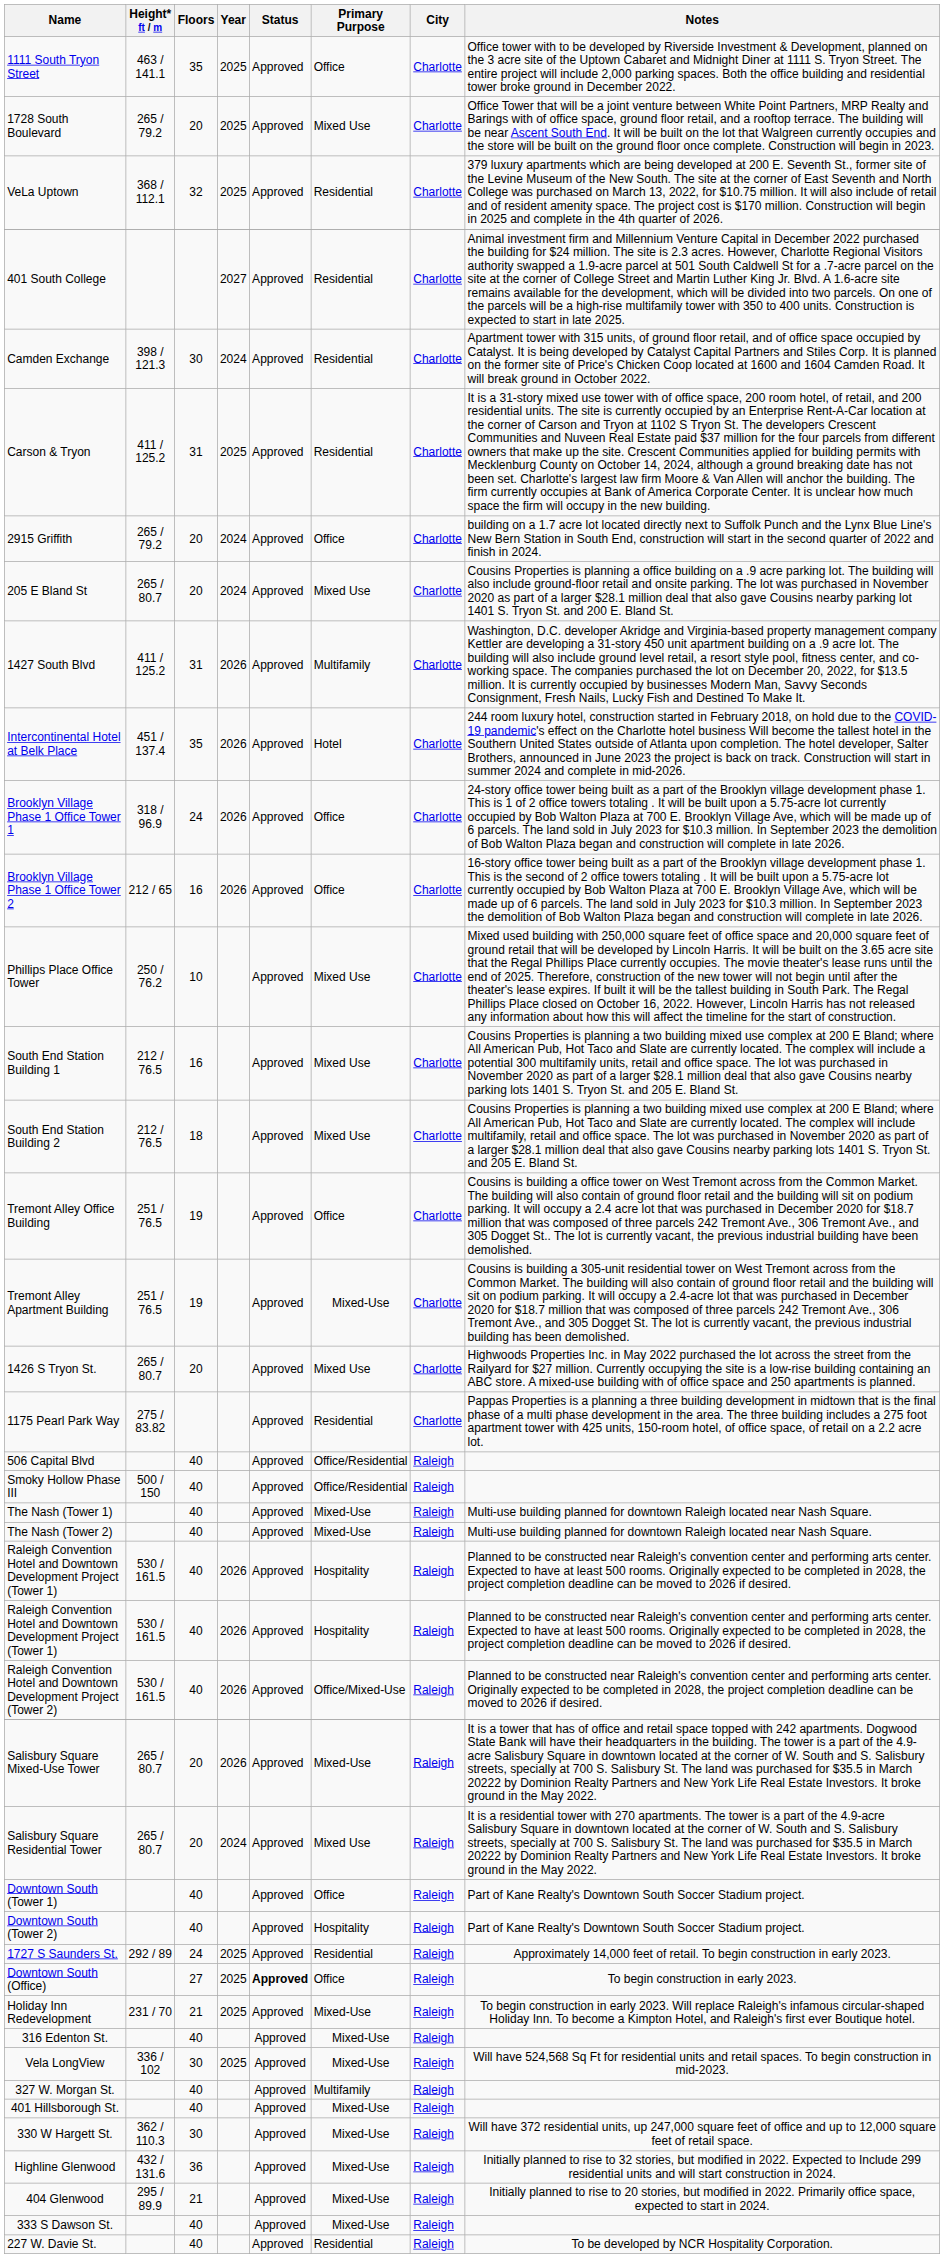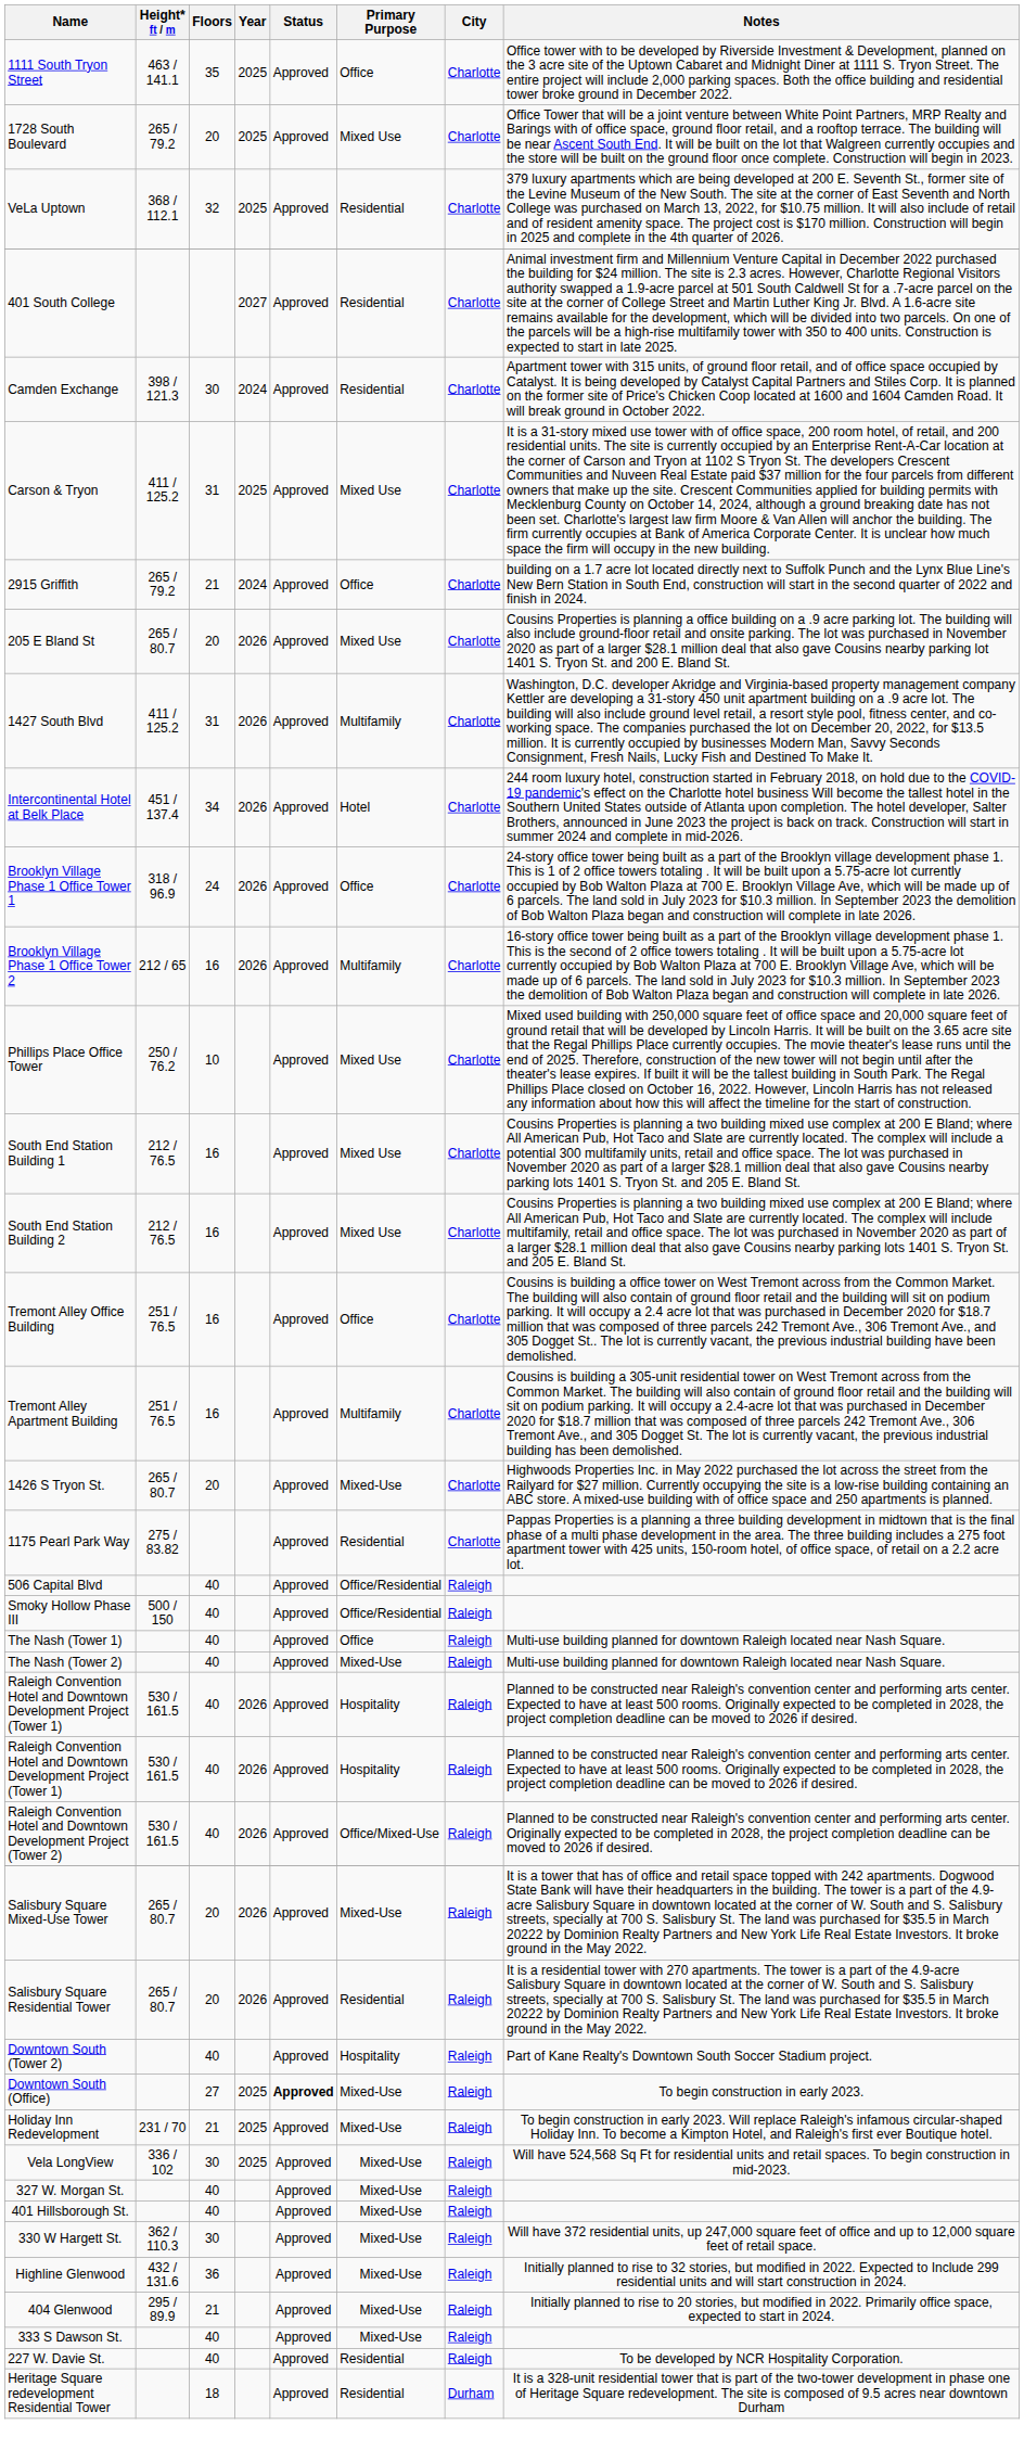Carson & Tryon | Primary Purpose: Residential -> Mixed Use
2915 Griffith | Floors: 20 -> 21
205 E Bland St | Year: 2024 -> 2026
Intercontinental Hotel at Belk Place | Floors: 35 -> 34
Brooklyn Village Phase 1 Office Tower 2 | Primary Purpose: Office -> Multifamily
South End Station Building 2 | Floors: 18 -> 16
Tremont Alley Office Building | Floors: 19 -> 16
Tremont Alley Apartment Building | Floors: 19 -> 16
Tremont Alley Apartment Building | Primary Purpose: Mixed-Use -> Multifamily
1426 S Tryon St. | Primary Purpose: Mixed Use -> Mixed-Use
The Nash (Tower 1) | Primary Purpose: Mixed-Use -> Office
Salisbury Square Residential Tower | Year: 2024 -> 2026
Salisbury Square Residential Tower | Primary Purpose: Mixed Use -> Residential
- row: Downtown South (Tower 1) | 40 | Approved | Office | Raleigh | Part of Kane Realty's Downtown South Soccer Stadium project.
- row: 1727 S Saunders St. | 292 / 89 | 24 | 2025 | Approved | Residential | Raleigh | Approximately 14,000 feet of retail. To begin construction in early 2023.
Downtown South (Office) | Primary Purpose: Office -> Mixed-Use
- row: 316 Edenton St. | 40 | Approved | Mixed-Use | Raleigh
327 W. Morgan St. | Primary Purpose: Multifamily -> Mixed-Use
+ row: Heritage Square redevelopment Residential Tower | 18 | Approved | Residential | Durham | It is a 328-unit residential tower that is part of the two-tower development in phase one of Heritage Square redevelopment. The site is composed of 9.5 acres near downtown Durham
